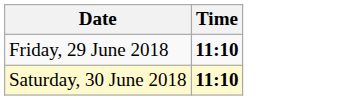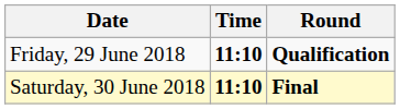+ column: Round | Qualification | Final
